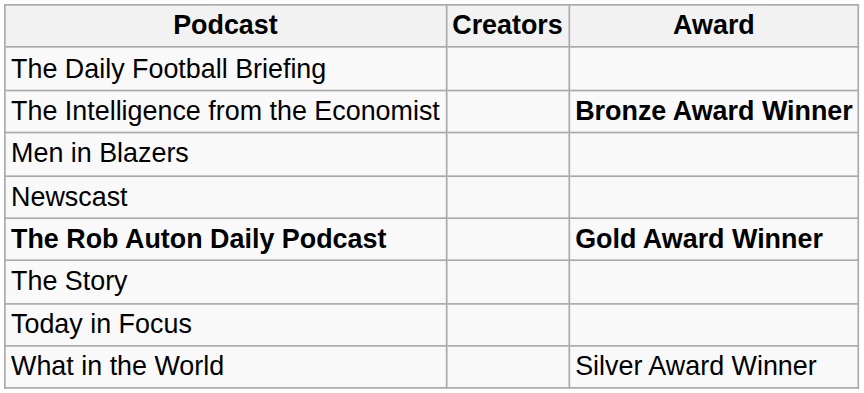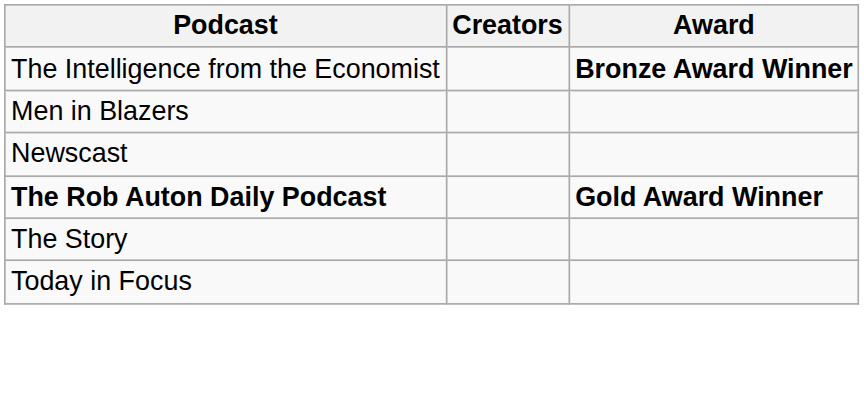- row: The Daily Football Briefing
- row: What in the World | Silver Award Winner
